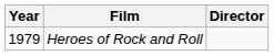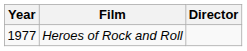Heroes of Rock and Roll | Year: 1979 -> 1977
